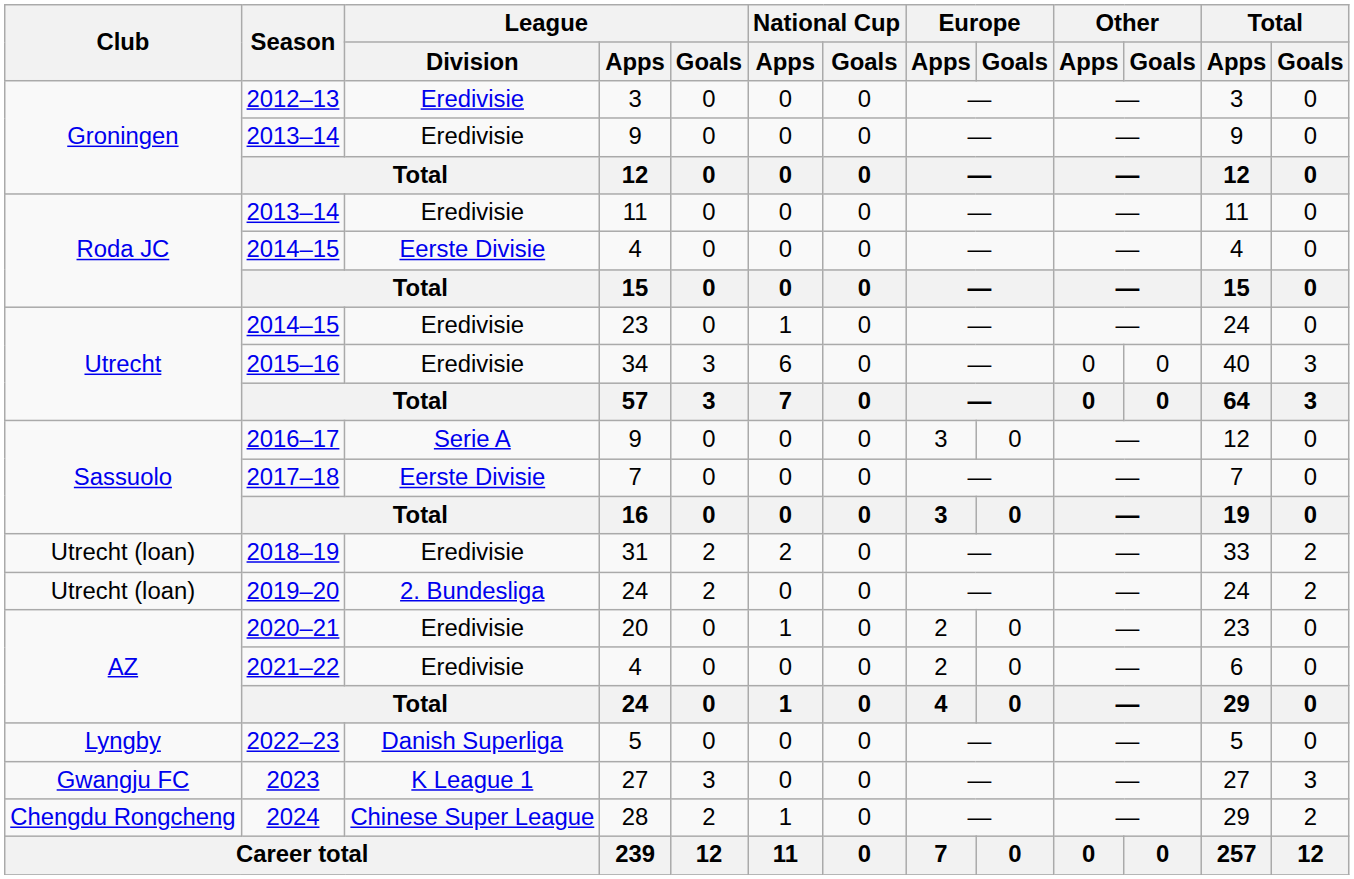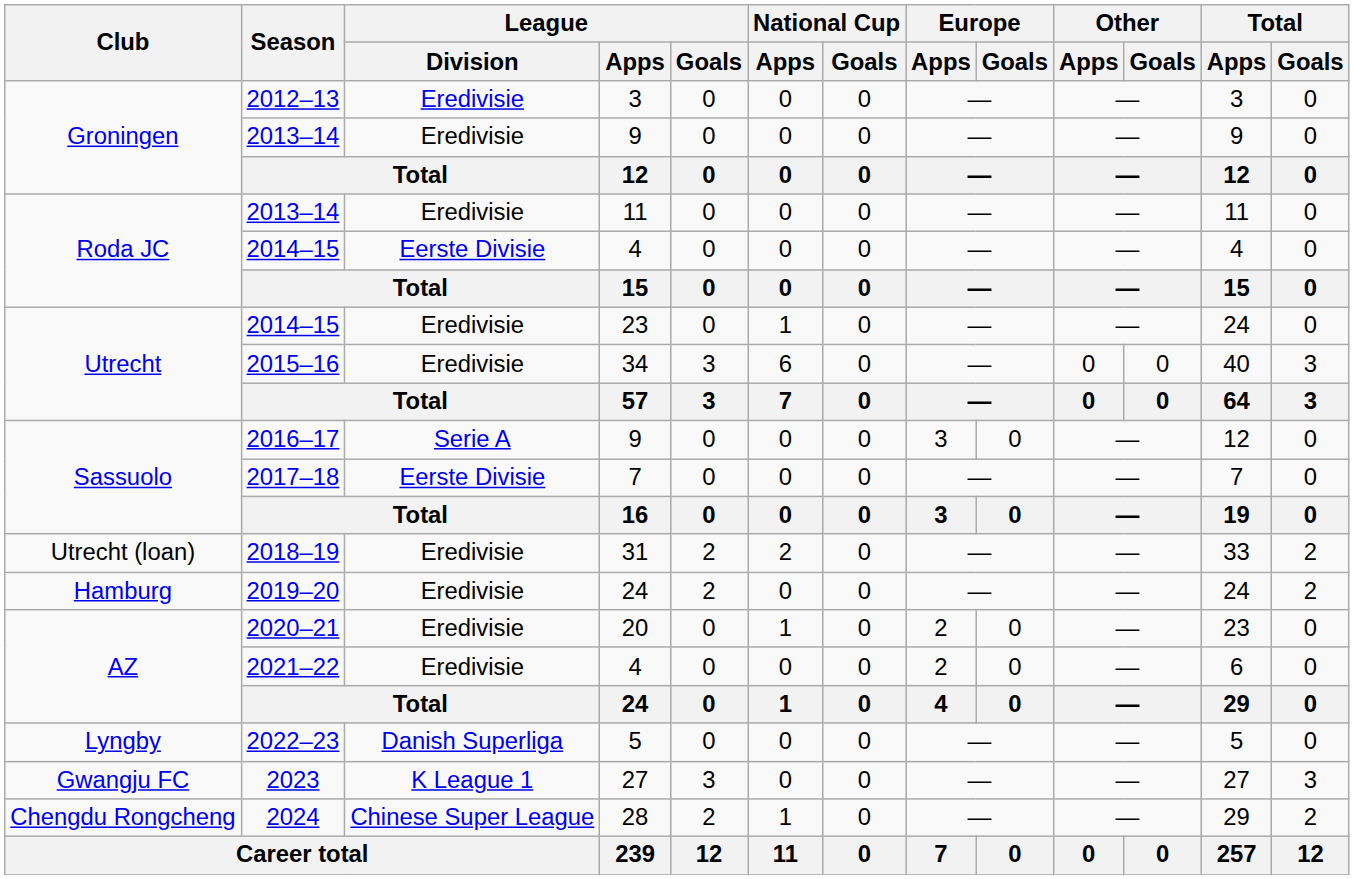2019–20 | Club: Utrecht (loan) -> Hamburg
2019–20 | League / Division: 2. Bundesliga -> Eredivisie
